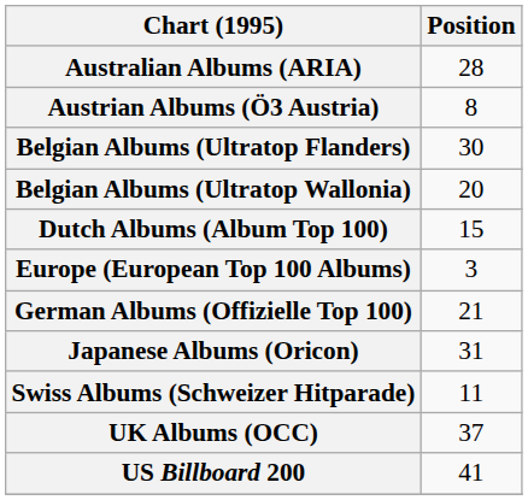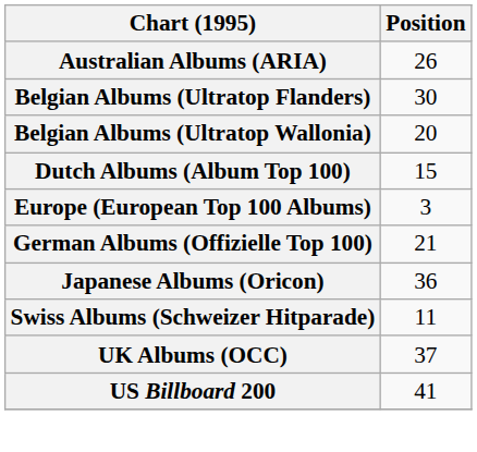Australian Albums (ARIA) | Position: 28 -> 26
- row: Austrian Albums (Ö3 Austria) | 8
Japanese Albums (Oricon) | Position: 31 -> 36
